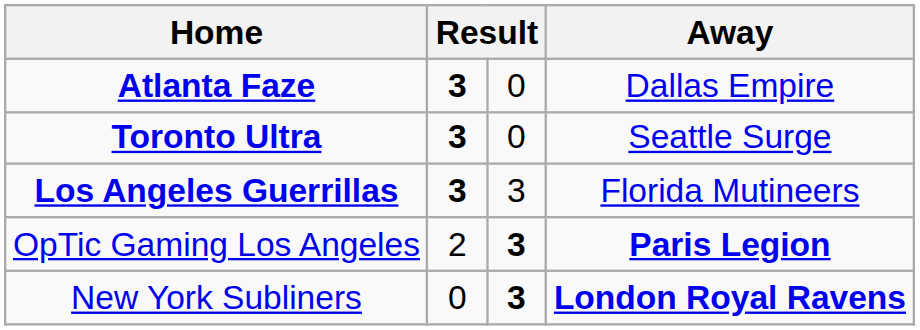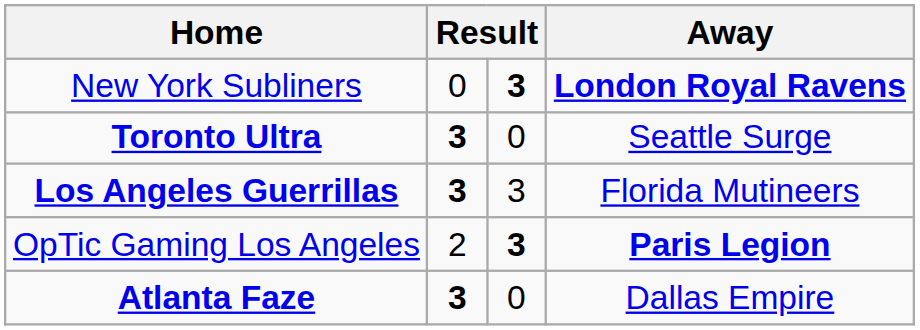rows swapped: New York Subliners <-> Atlanta Faze
